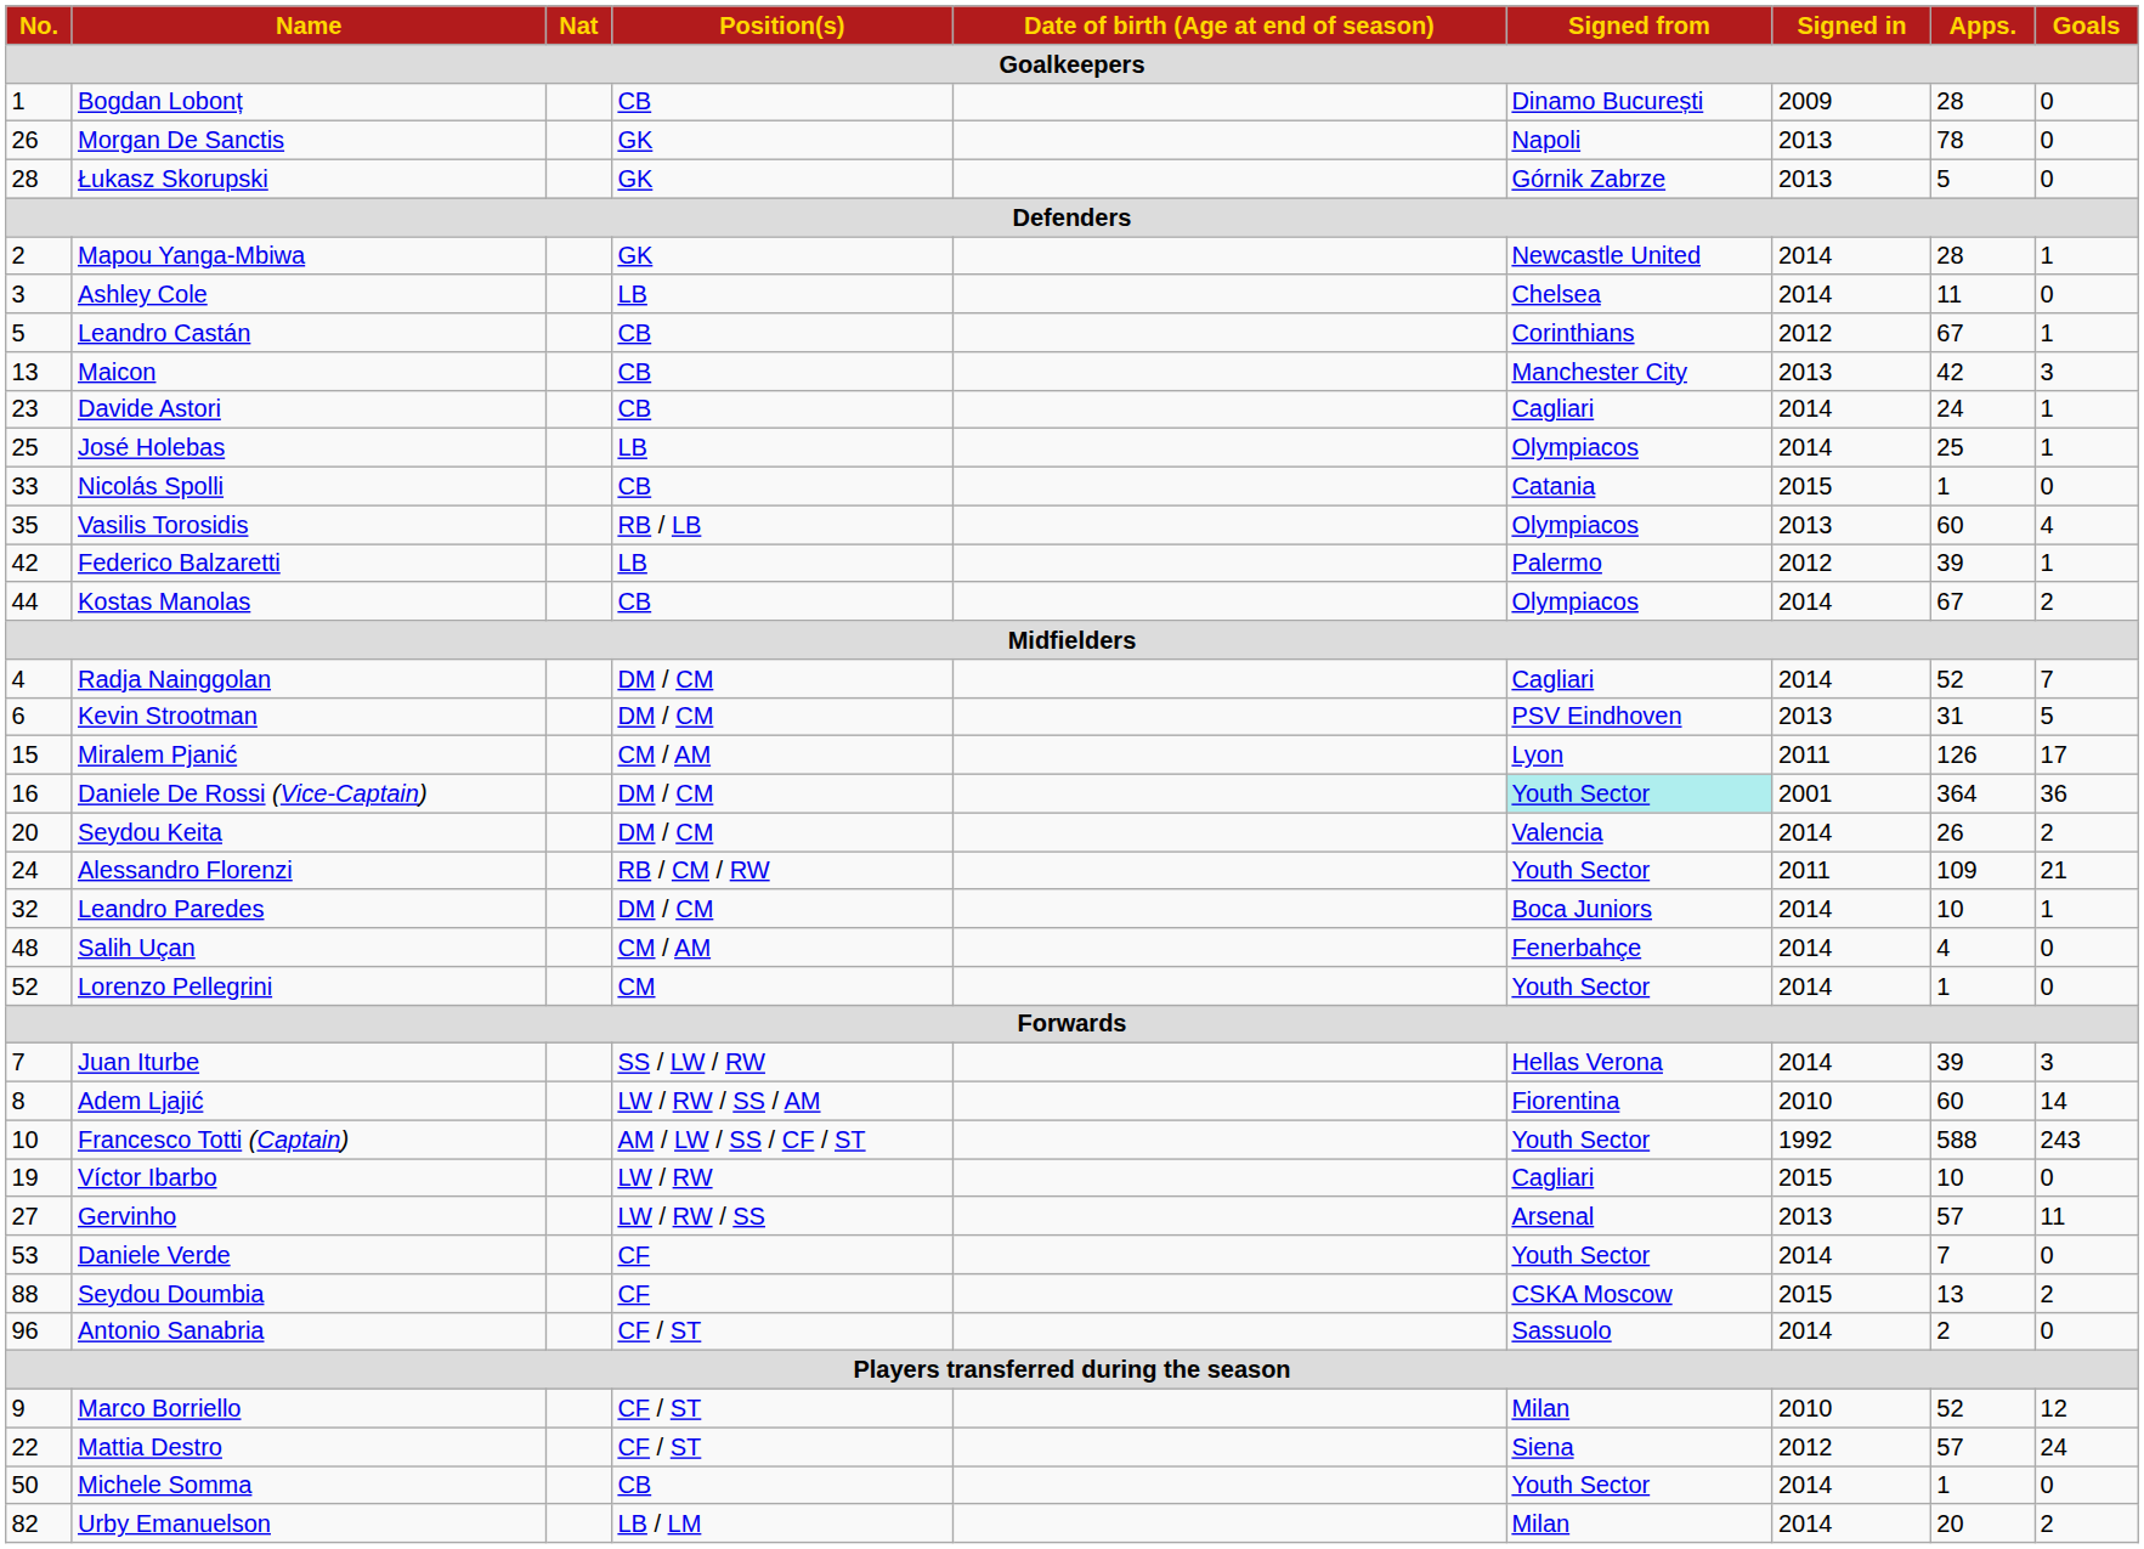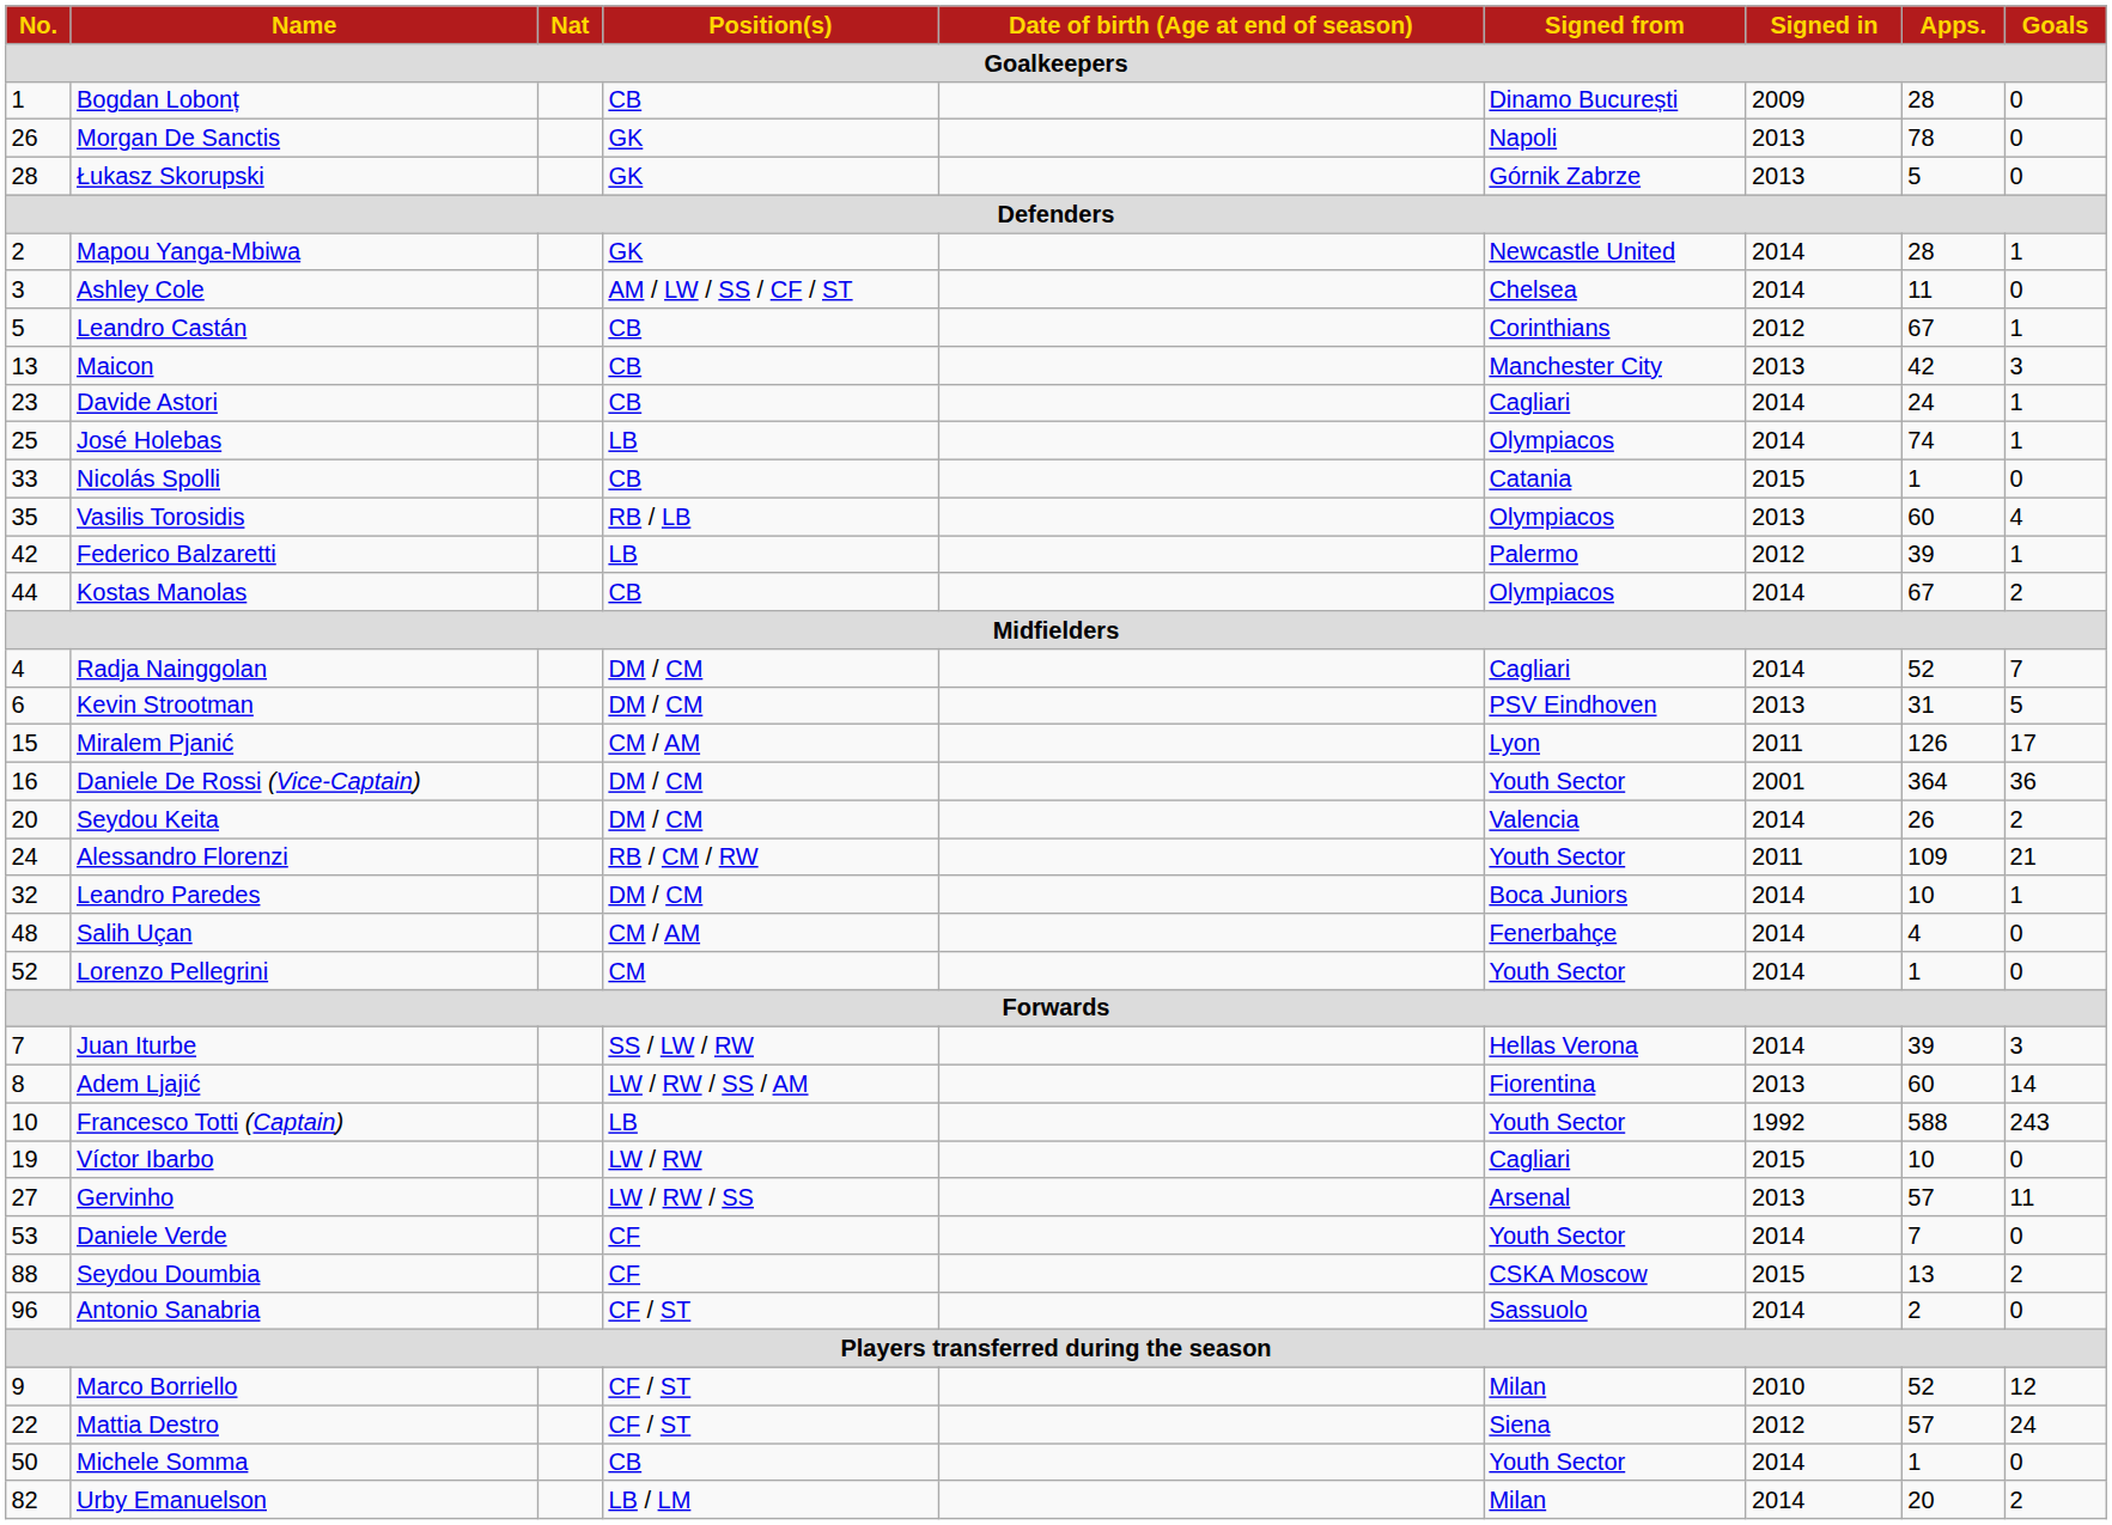Ashley Cole | Position(s): LB -> AM / LW / SS / CF / ST
José Holebas | Apps.: 25 -> 74
Daniele De Rossi (Vice-Captain) | Signed from: paleturquoise background -> no background
Adem Ljajić | Signed in: 2010 -> 2013
Francesco Totti (Captain) | Position(s): AM / LW / SS / CF / ST -> LB
